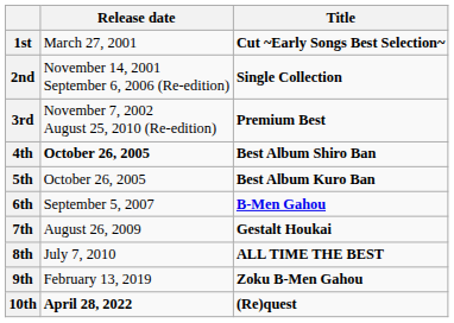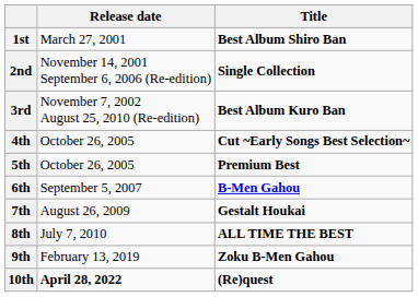1st | Title: Cut ~Early Songs Best Selection~ -> Best Album Shiro Ban
3rd | Title: Premium Best -> Best Album Kuro Ban
4th | Release date: bold -> normal
4th | Title: Best Album Shiro Ban -> Cut ~Early Songs Best Selection~
5th | Title: Best Album Kuro Ban -> Premium Best
